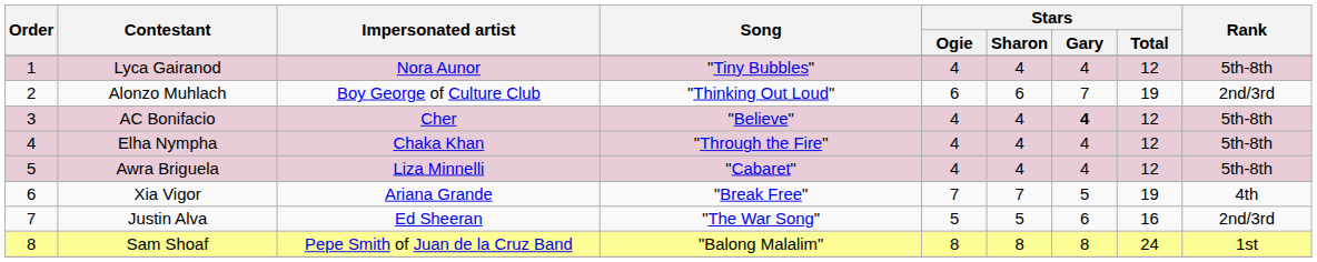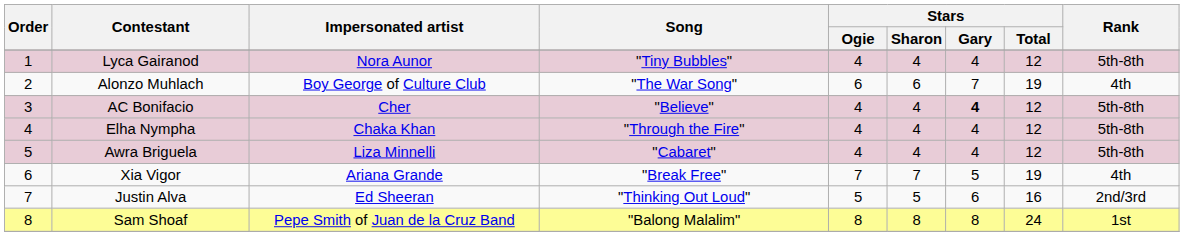Alonzo Muhlach | Song: "Thinking Out Loud" -> "The War Song"
Alonzo Muhlach | Rank: 2nd/3rd -> 4th
Justin Alva | Song: "The War Song" -> "Thinking Out Loud"
